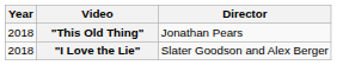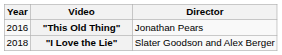"This Old Thing" | Year: 2018 -> 2016
